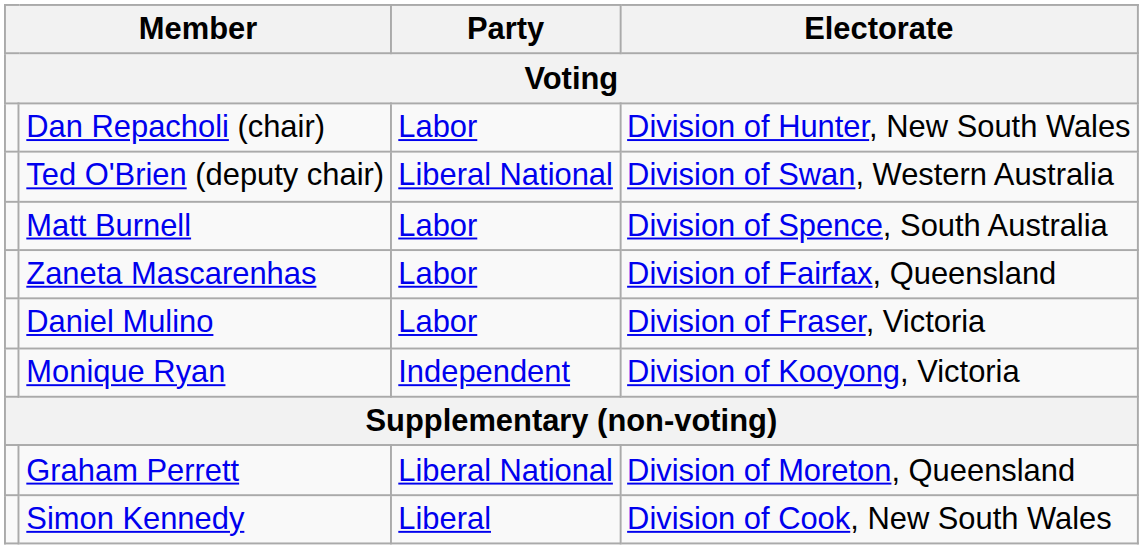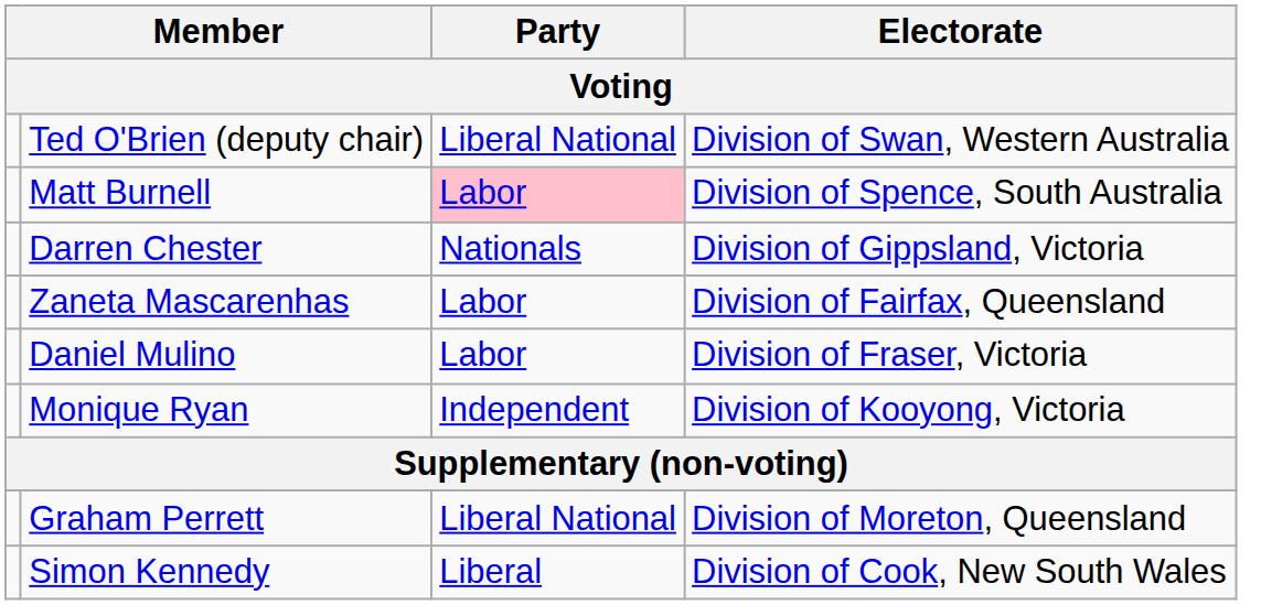- row: Dan Repacholi (chair) | Labor | Division of Hunter, New South Wales
Matt Burnell | Party: no background -> pink background
+ row: Darren Chester | Nationals | Division of Gippsland, Victoria
